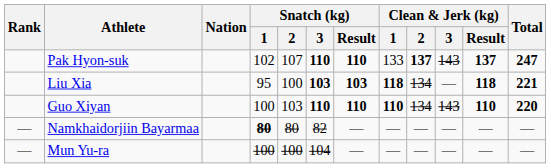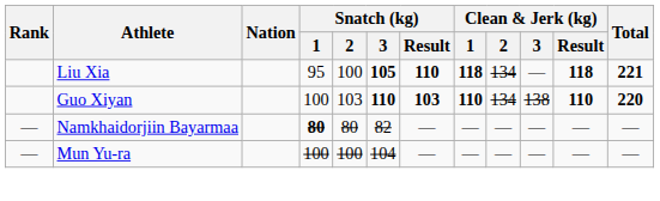- row: Pak Hyon-suk | 102 | 107 | 110 | 110 | 133 | 137 | 143 | 137 | 247
Liu Xia | Snatch (kg) / 3: 103 -> 105
Liu Xia | Snatch (kg) / Result: 103 -> 110
Guo Xiyan | Snatch (kg) / Result: 110 -> 103
Guo Xiyan | Clean & Jerk (kg) / 3: 143 -> 138
